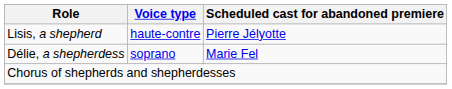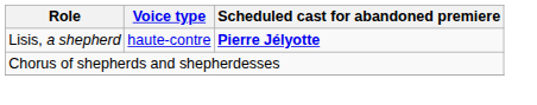Lisis, a shepherd | Scheduled cast for abandoned premiere: normal -> bold
- row: Délie, a shepherdess | soprano | Marie Fel
